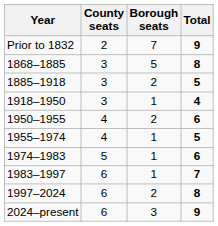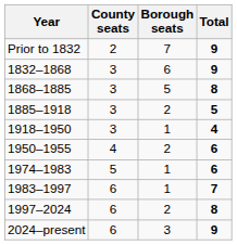+ row: 1832–1868 | 3 | 6 | 9
- row: 1955–1974 | 4 | 1 | 5
